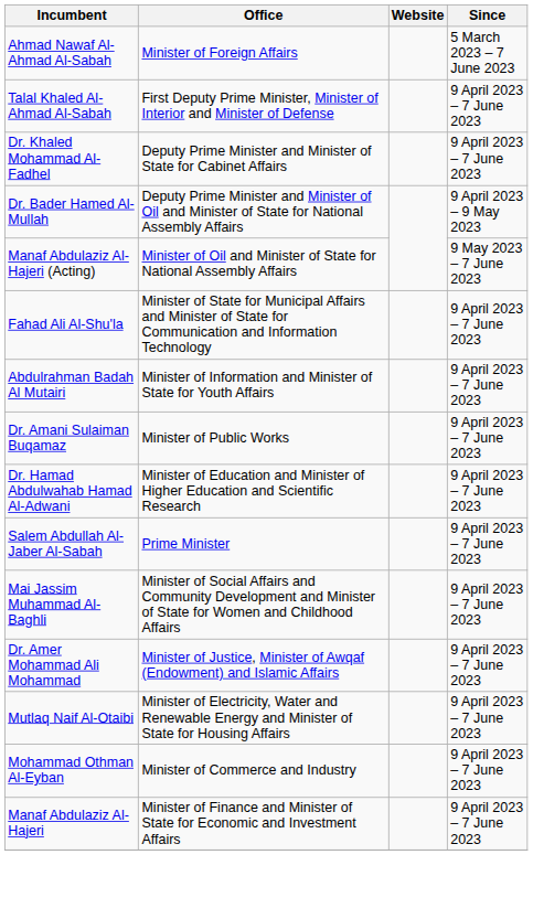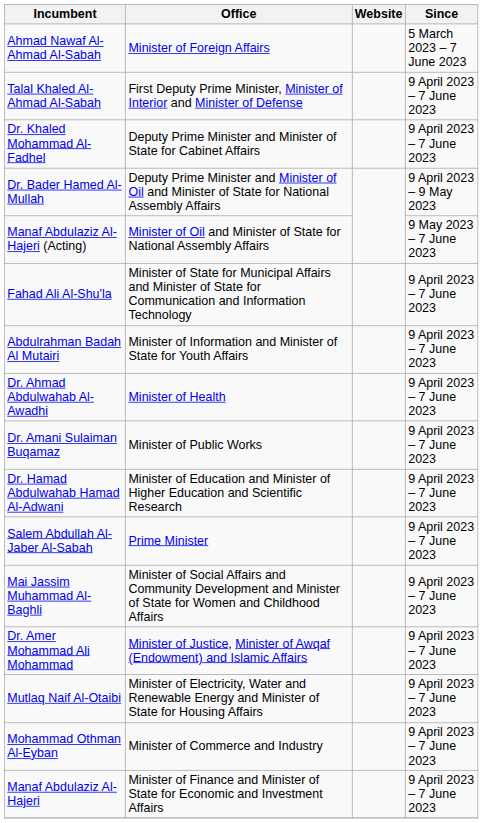+ row: Dr. Ahmad Abdulwahab Al-Awadhi | Minister of Health | 9 April 2023 – 7 June 2023
